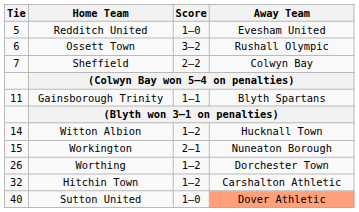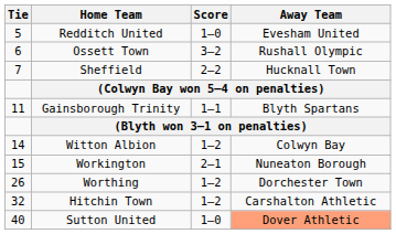Sheffield | Away Team: Colwyn Bay -> Hucknall Town
Witton Albion | Away Team: Hucknall Town -> Colwyn Bay
